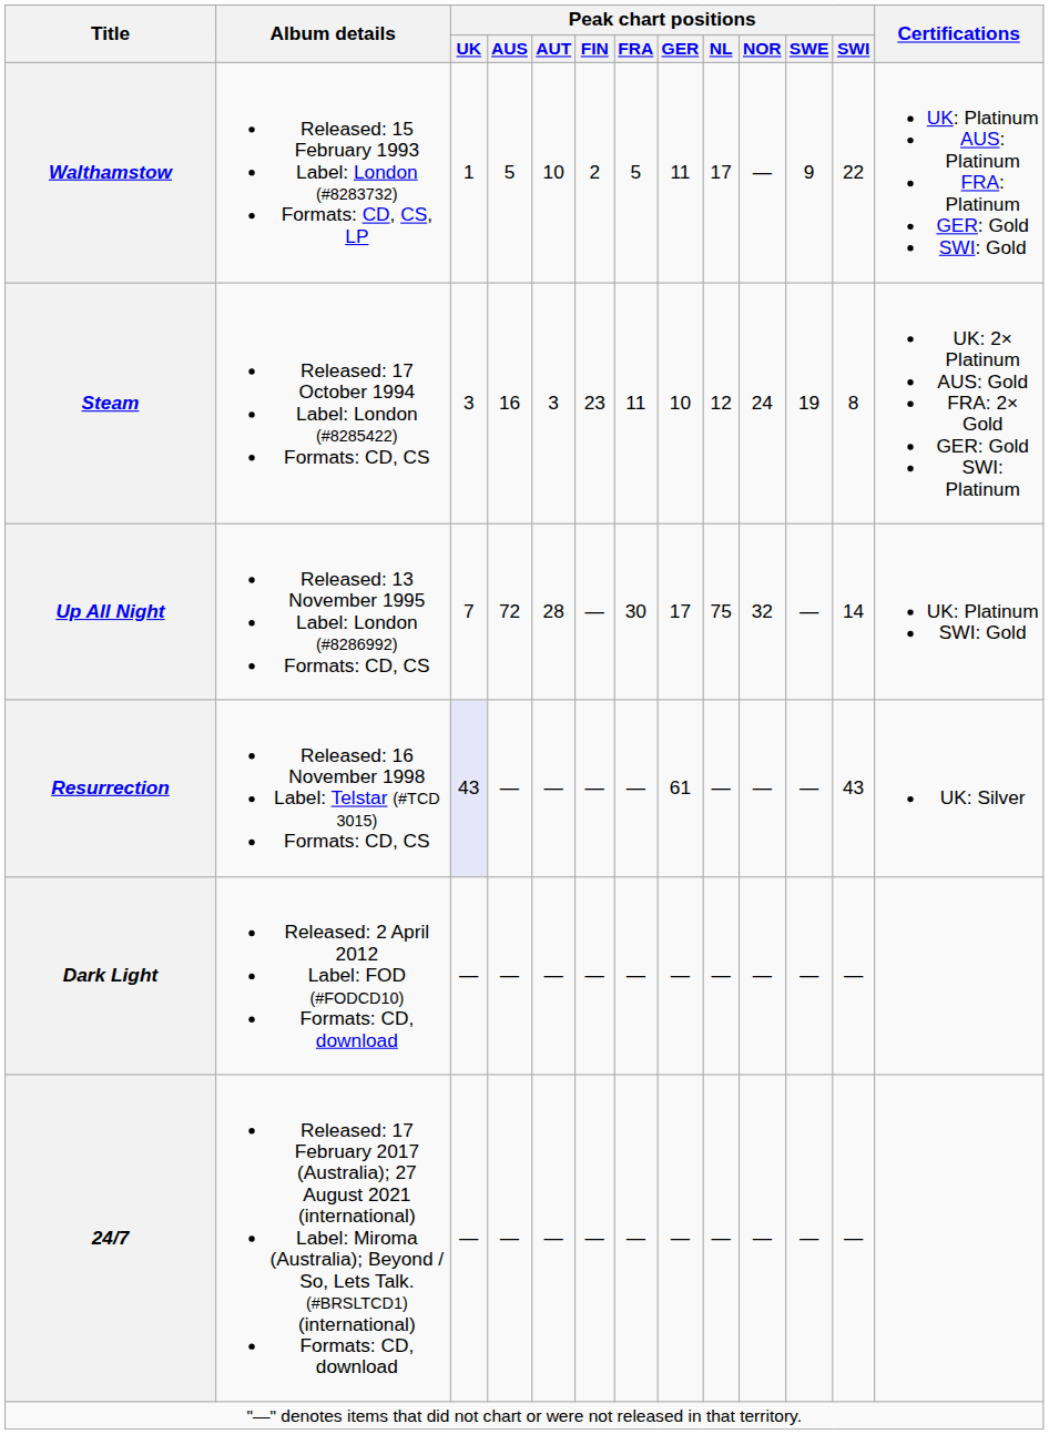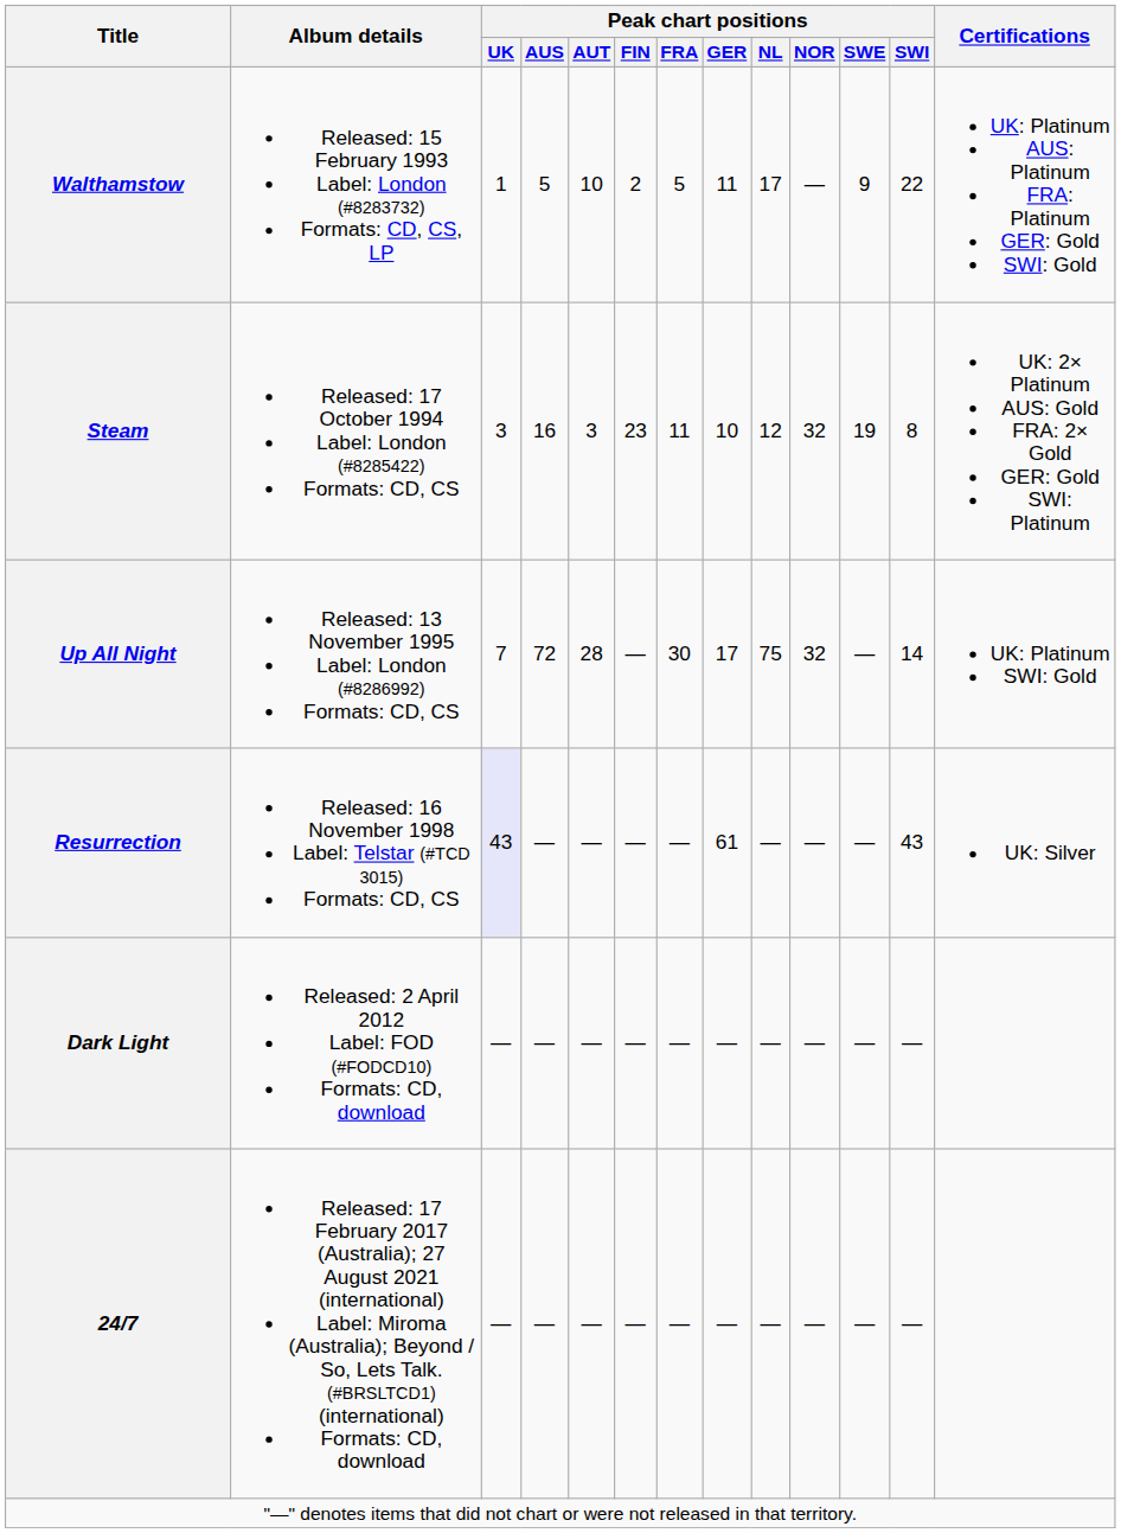Steam | Peak chart positions / NOR: 24 -> 32
